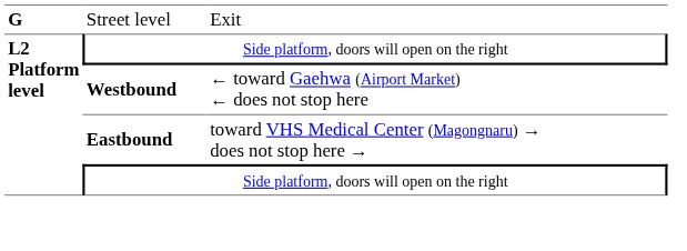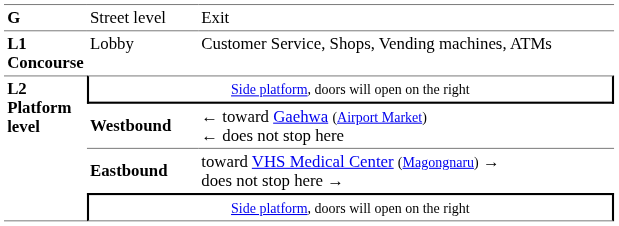+ row: L1 Concourse | Lobby | Customer Service, Shops, Vending machines, ATMs
